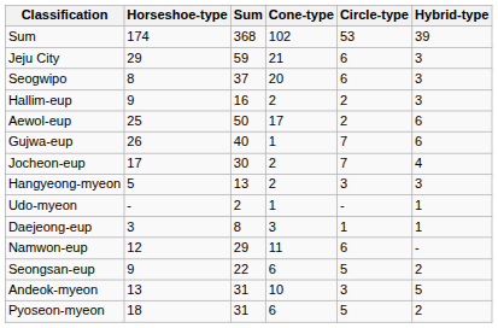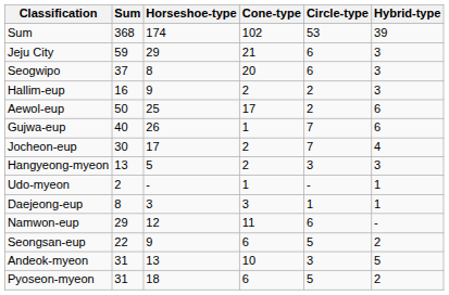columns swapped: Sum <-> Horseshoe-type
